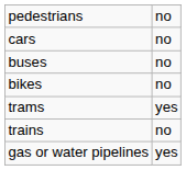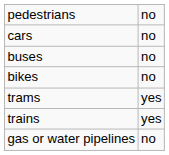trains | column 2: no -> yes
gas or water pipelines | column 2: yes -> no
